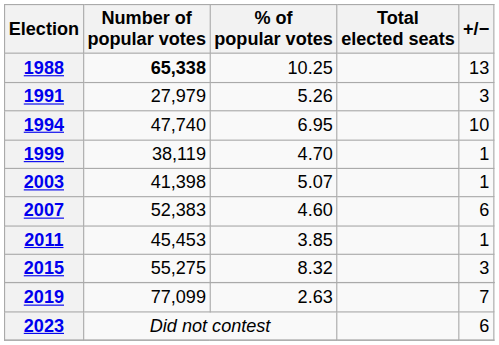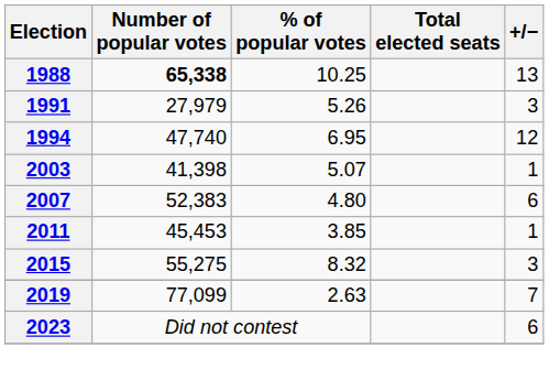1994 | +/−: 10 -> 12
- row: 1999 | 38,119 | 4.70 | 1
2007 | % of popular votes: 4.60 -> 4.80
